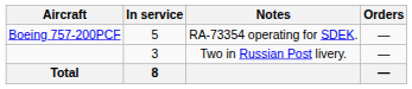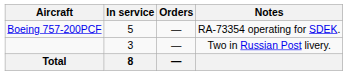columns swapped: Orders <-> Notes
